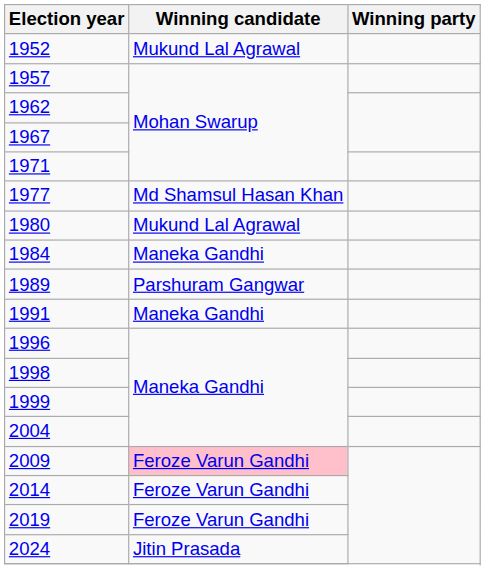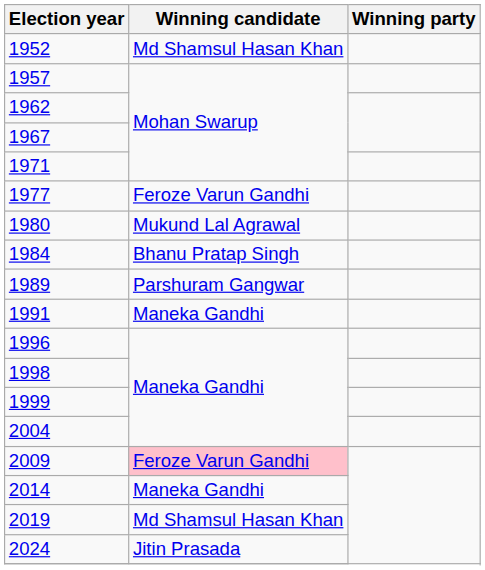1952 | Winning candidate: Mukund Lal Agrawal -> Md Shamsul Hasan Khan
1977 | Winning candidate: Md Shamsul Hasan Khan -> Feroze Varun Gandhi
1984 | Winning candidate: Maneka Gandhi -> Bhanu Pratap Singh
2014 | Winning candidate: Feroze Varun Gandhi -> Maneka Gandhi
2019 | Winning candidate: Feroze Varun Gandhi -> Md Shamsul Hasan Khan
